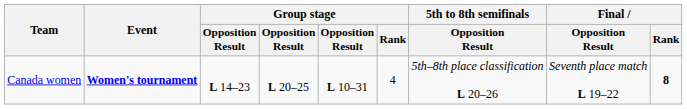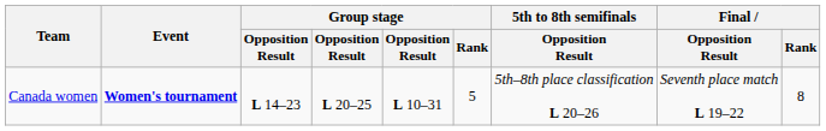Canada women | Group stage / Rank: 4 -> 5
Canada women | Final / Rank: bold -> normal
